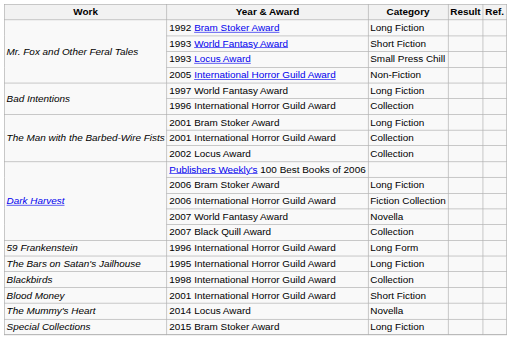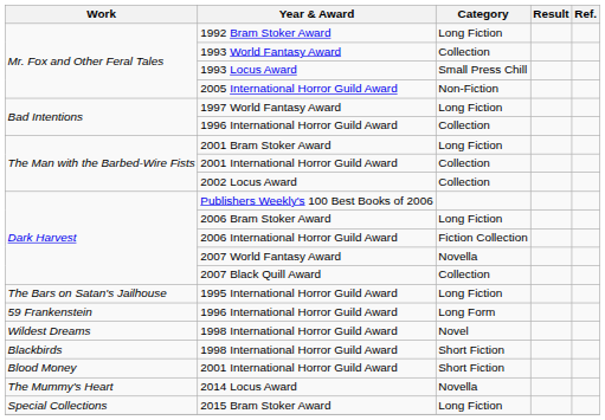1993 World Fantasy Award | Category: Short Fiction -> Collection
rows swapped: 1995 International Horror Guild Award <-> 59 Frankenstein / 1996 International Horror Guild Award
+ row: Wildest Dreams | 1998 International Horror Guild Award | Novel
Blackbirds / 1998 International Horror Guild Award | Category: Collection -> Short Fiction
